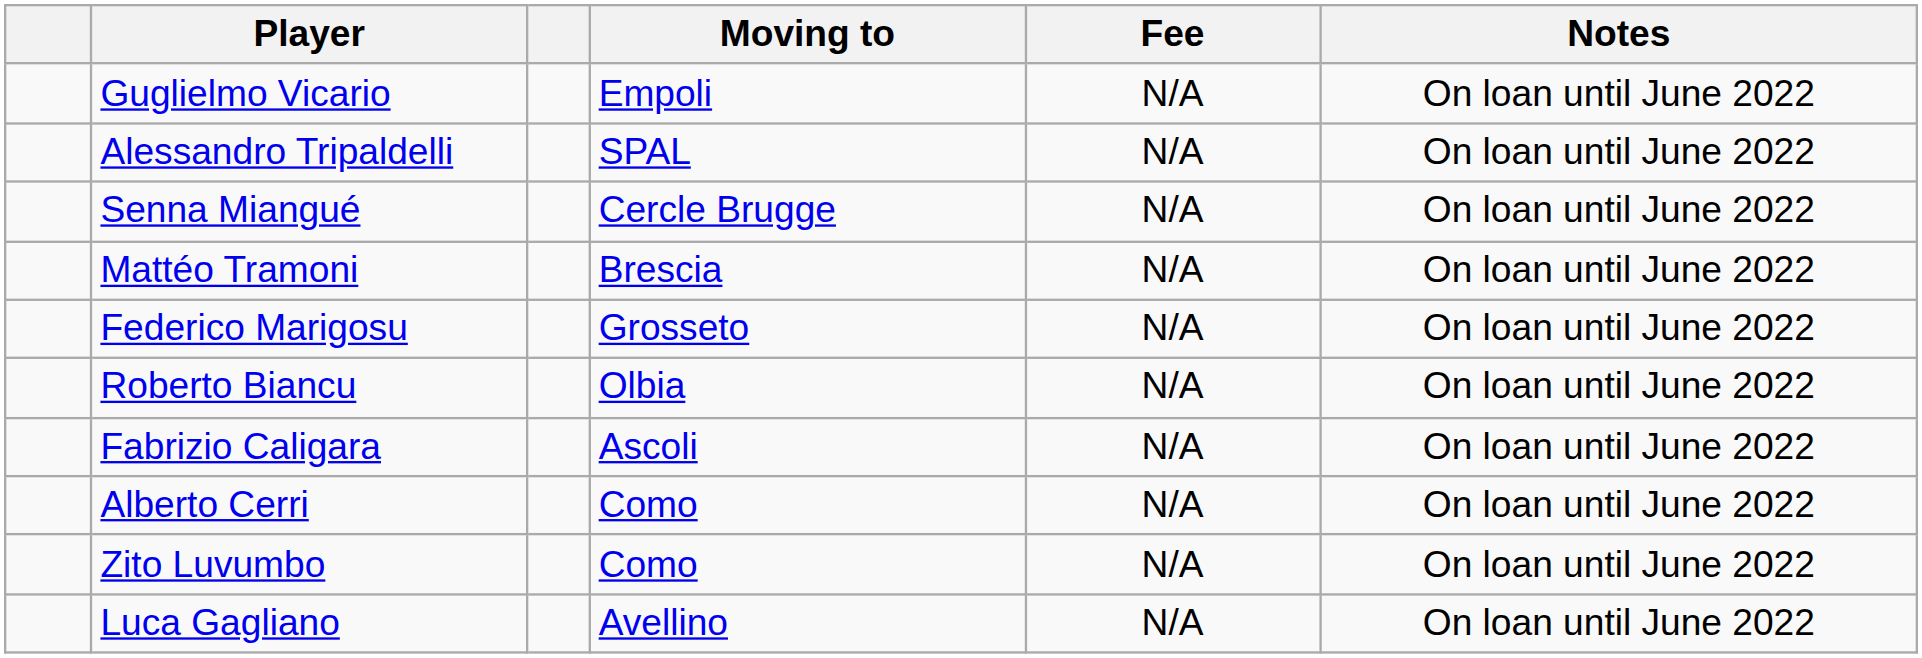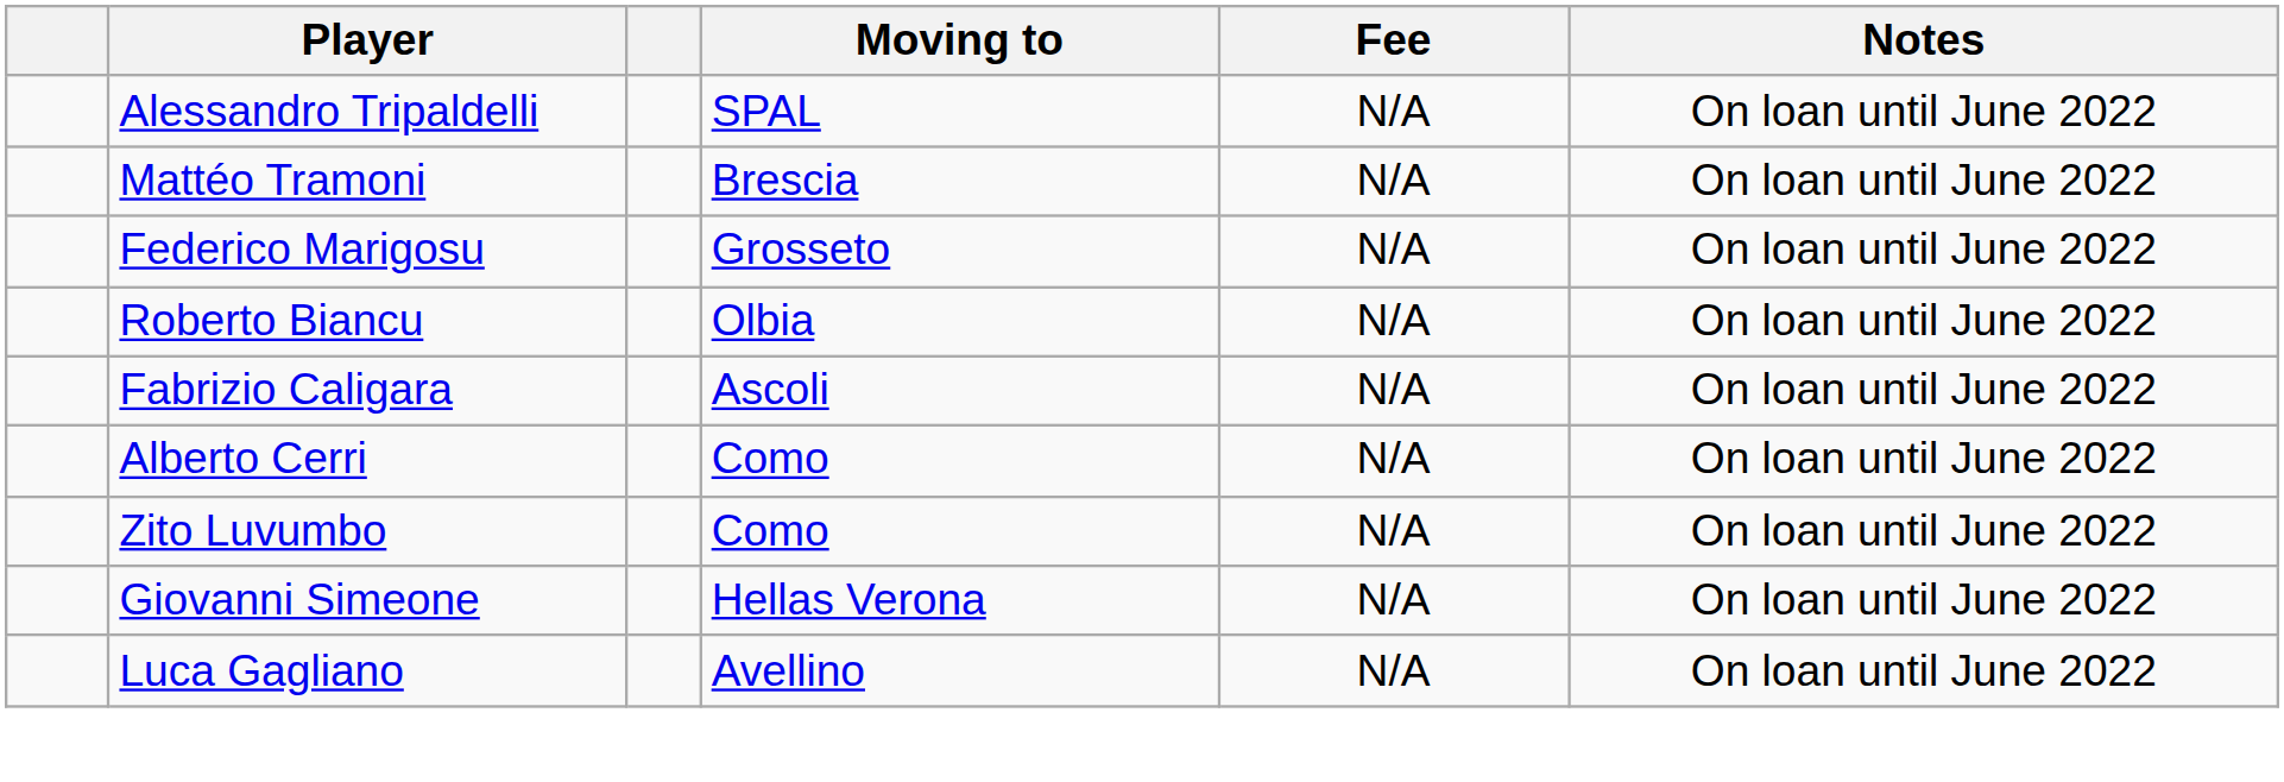- row: Guglielmo Vicario | Empoli | N/A | On loan until June 2022
- row: Senna Miangué | Cercle Brugge | N/A | On loan until June 2022
+ row: Giovanni Simeone | Hellas Verona | N/A | On loan until June 2022
